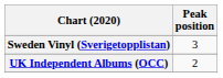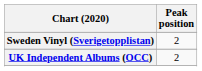Sweden Vinyl (Sverigetopplistan) | Peak position: 3 -> 2
